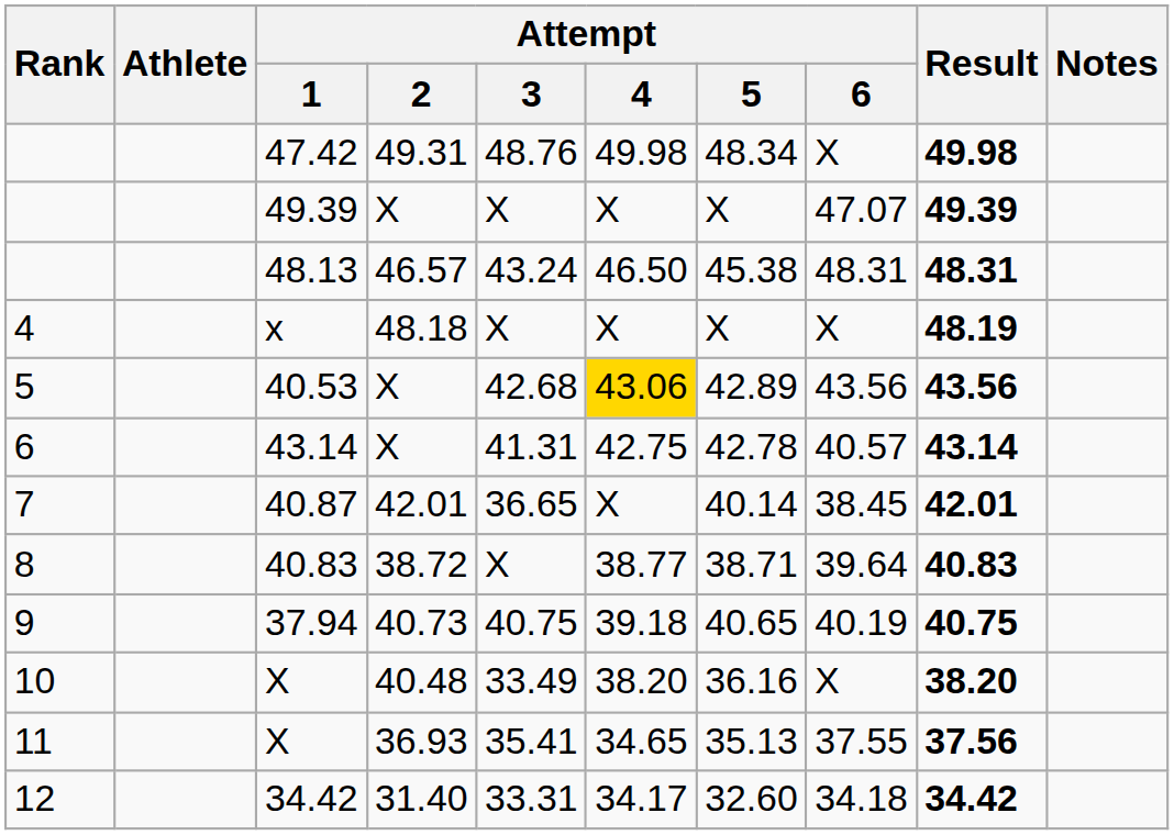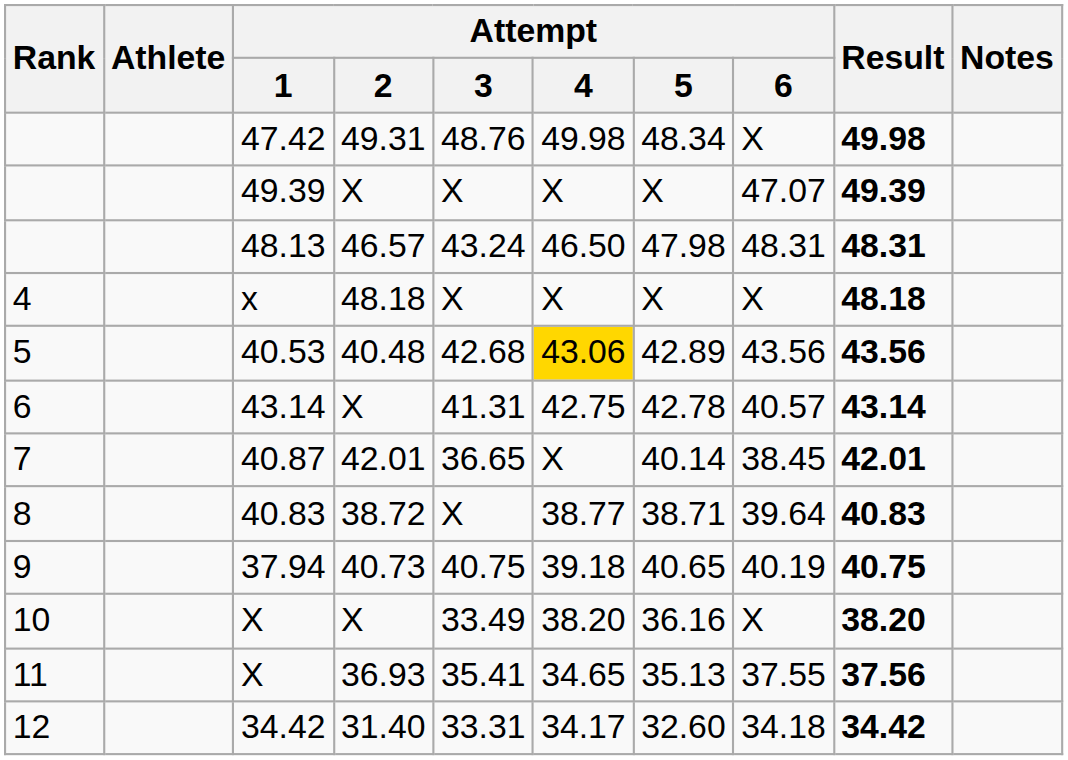48.13 | Attempt / 5: 45.38 -> 47.98
x | Result: 48.19 -> 48.18
40.53 | Attempt / 2: X -> 40.48
10 / X | Attempt / 2: 40.48 -> X
